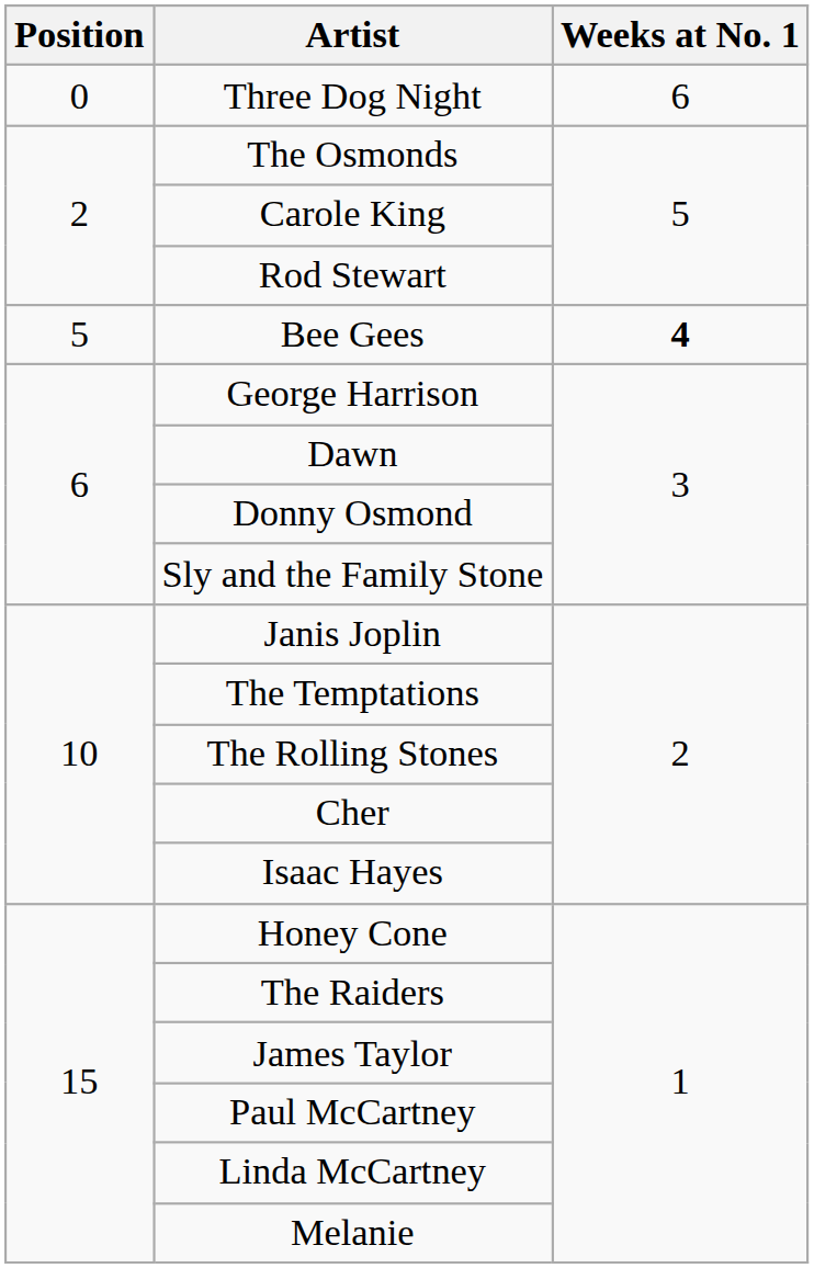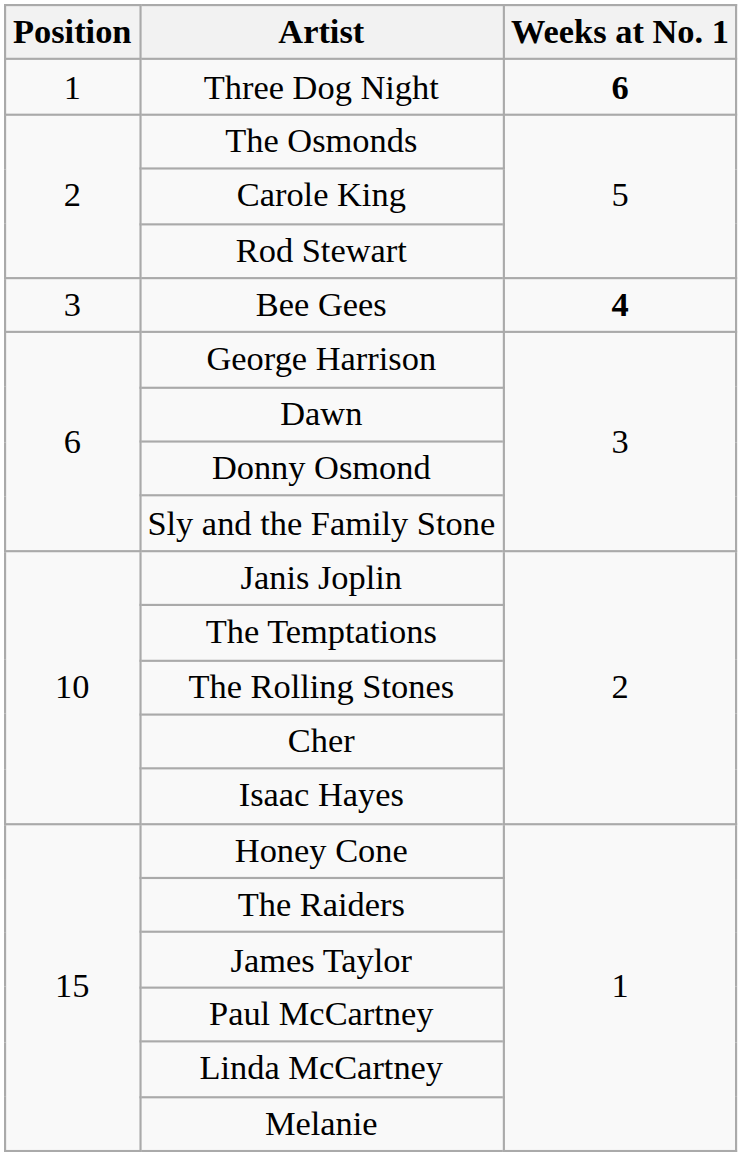Three Dog Night | Position: 0 -> 1
Three Dog Night | Weeks at No. 1: normal -> bold
Bee Gees | Position: 5 -> 3
